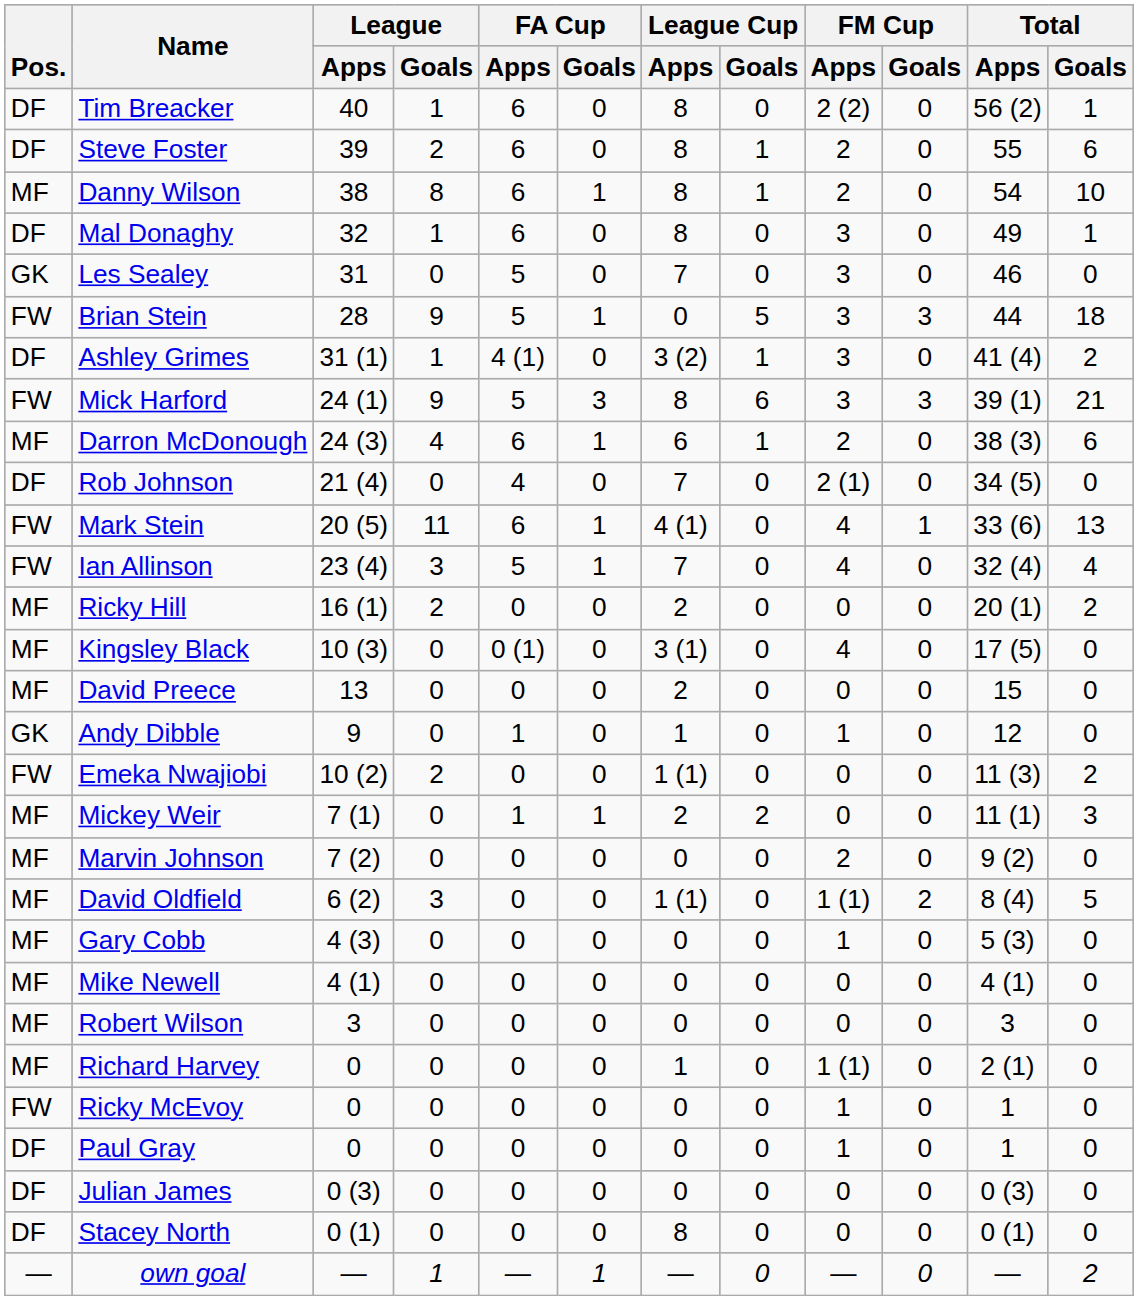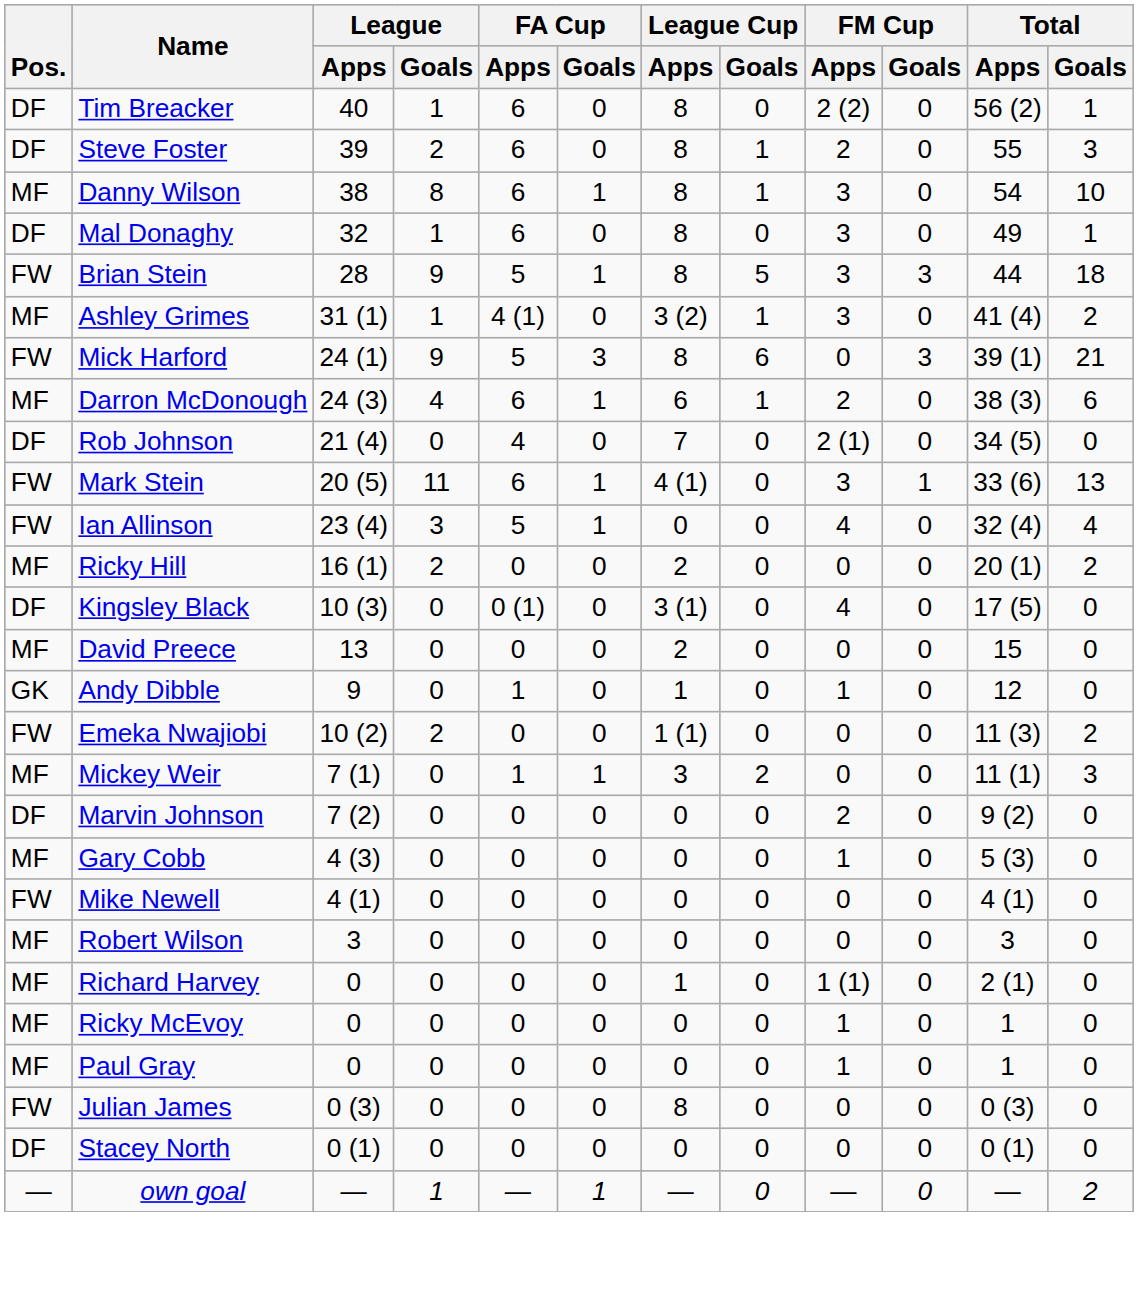Steve Foster | Total / Goals: 6 -> 3
Danny Wilson | FM Cup / Apps: 2 -> 3
- row: GK | Les Sealey | 31 | 0 | 5 | 0 | 7 | 0 | 3 | 0 | 46 | 0
Brian Stein | League Cup / Apps: 0 -> 8
Ashley Grimes | Pos.: DF -> MF
Mick Harford | FM Cup / Apps: 3 -> 0
Mark Stein | FM Cup / Apps: 4 -> 3
Ian Allinson | League Cup / Apps: 7 -> 0
Kingsley Black | Pos.: MF -> DF
Mickey Weir | League Cup / Apps: 2 -> 3
Marvin Johnson | Pos.: MF -> DF
- row: MF | David Oldfield | 6 (2) | 3 | 0 | 0 | 1 (1) | 0 | 1 (1) | 2 | 8 (4) | 5
Mike Newell | Pos.: MF -> FW
Ricky McEvoy | Pos.: FW -> MF
Paul Gray | Pos.: DF -> MF
Julian James | Pos.: DF -> FW
Julian James | League Cup / Apps: 0 -> 8
Stacey North | League Cup / Apps: 8 -> 0
